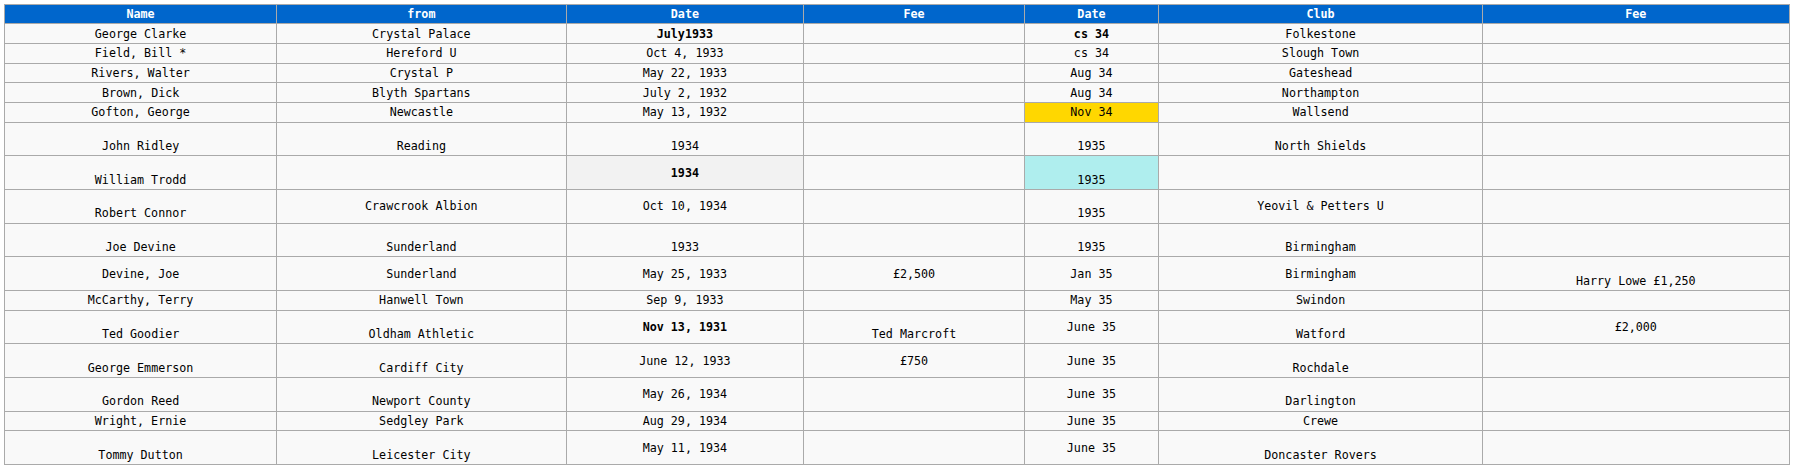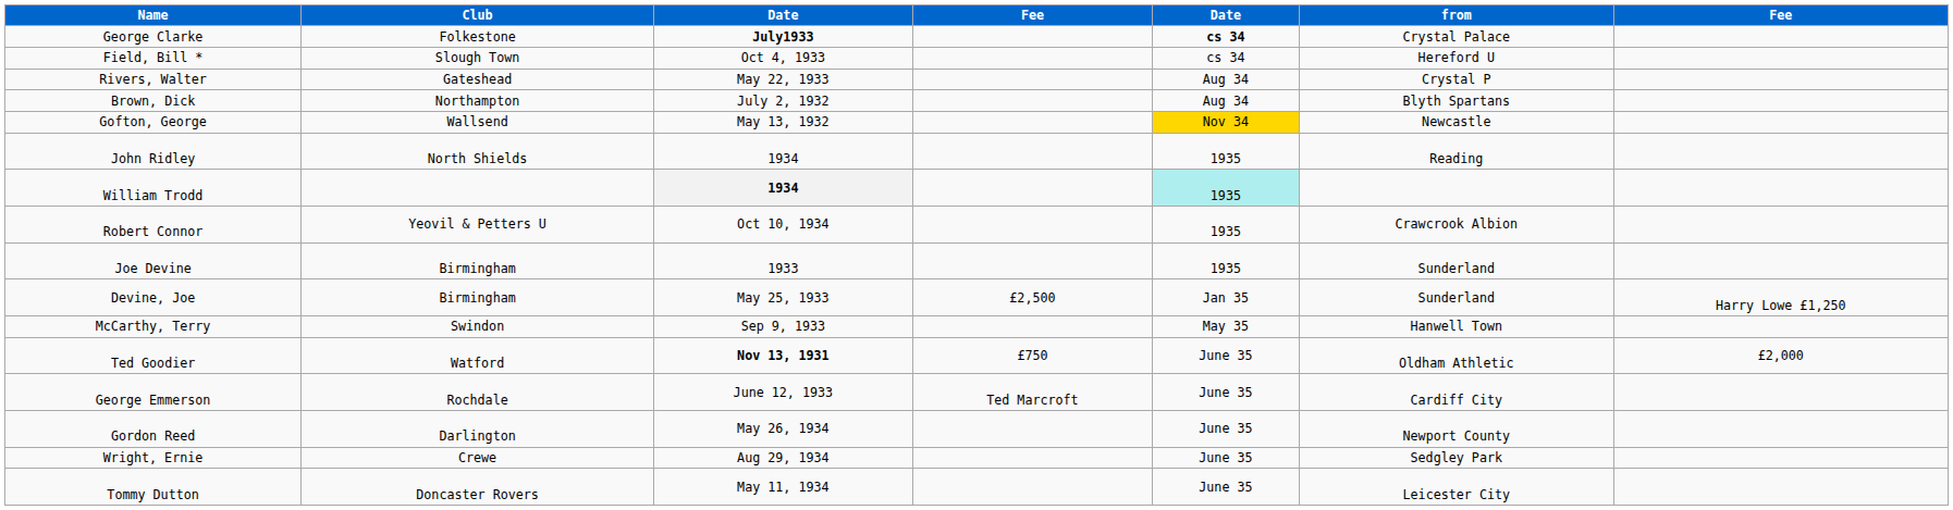columns swapped: from <-> Club
Ted Goodier | column 4: Ted Marcroft -> £750
George Emmerson | column 4: £750 -> Ted Marcroft
